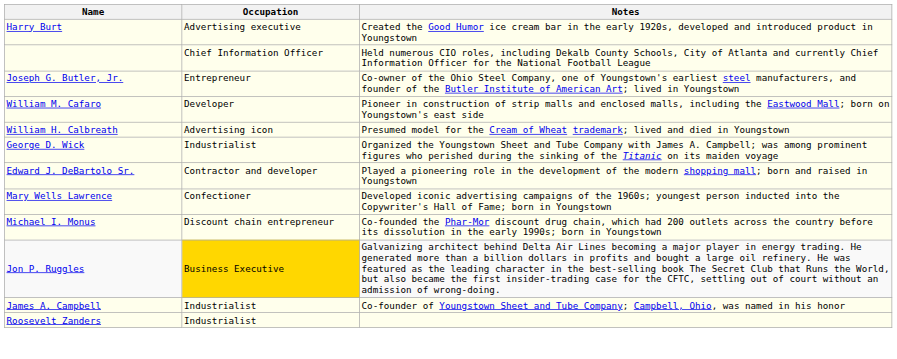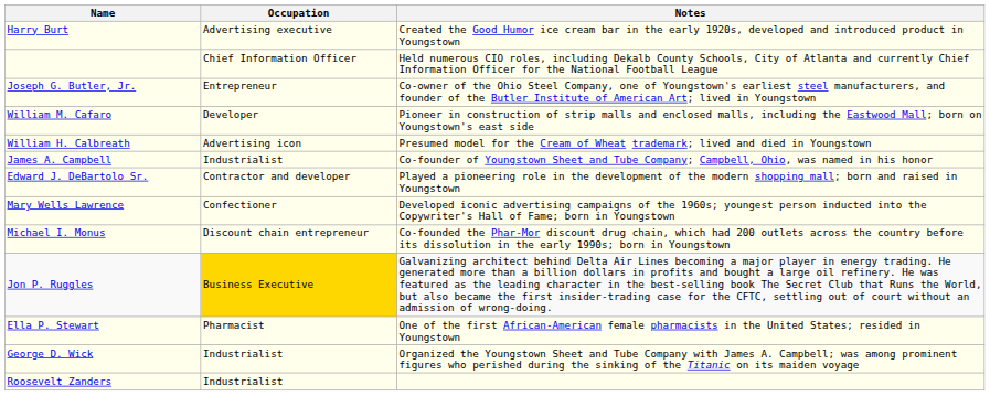rows swapped: James A. Campbell <-> George D. Wick
+ row: Ella P. Stewart | Pharmacist | One of the first African-American female pharmacists in the United States; resided in Youngstown
